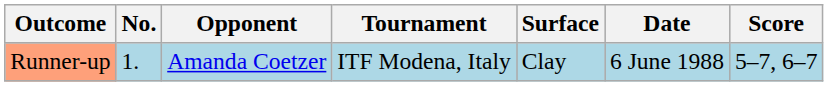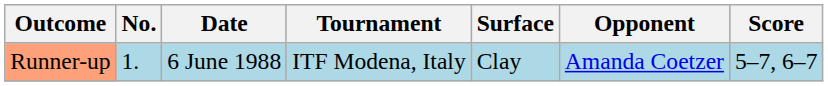columns swapped: Date <-> Opponent
